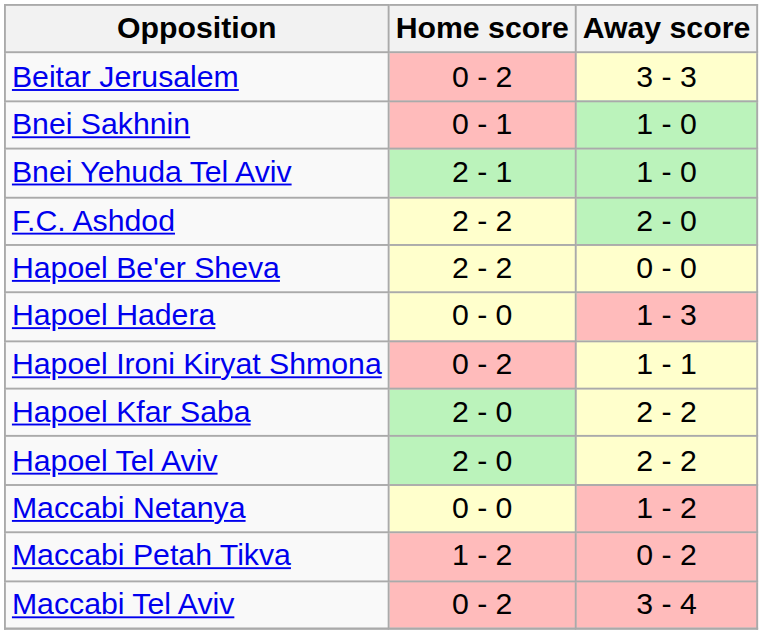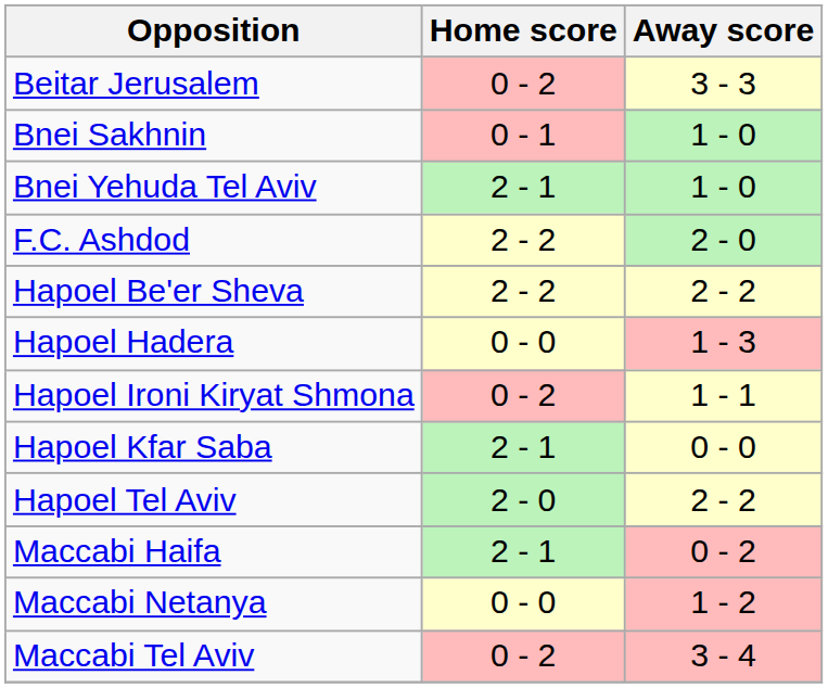Hapoel Be'er Sheva | Away score: 0 - 0 -> 2 - 2
Hapoel Kfar Saba | Home score: 2 - 0 -> 2 - 1
Hapoel Kfar Saba | Away score: 2 - 2 -> 0 - 0
+ row: Maccabi Haifa | 2 - 1 | 0 - 2
- row: Maccabi Petah Tikva | 1 - 2 | 0 - 2
